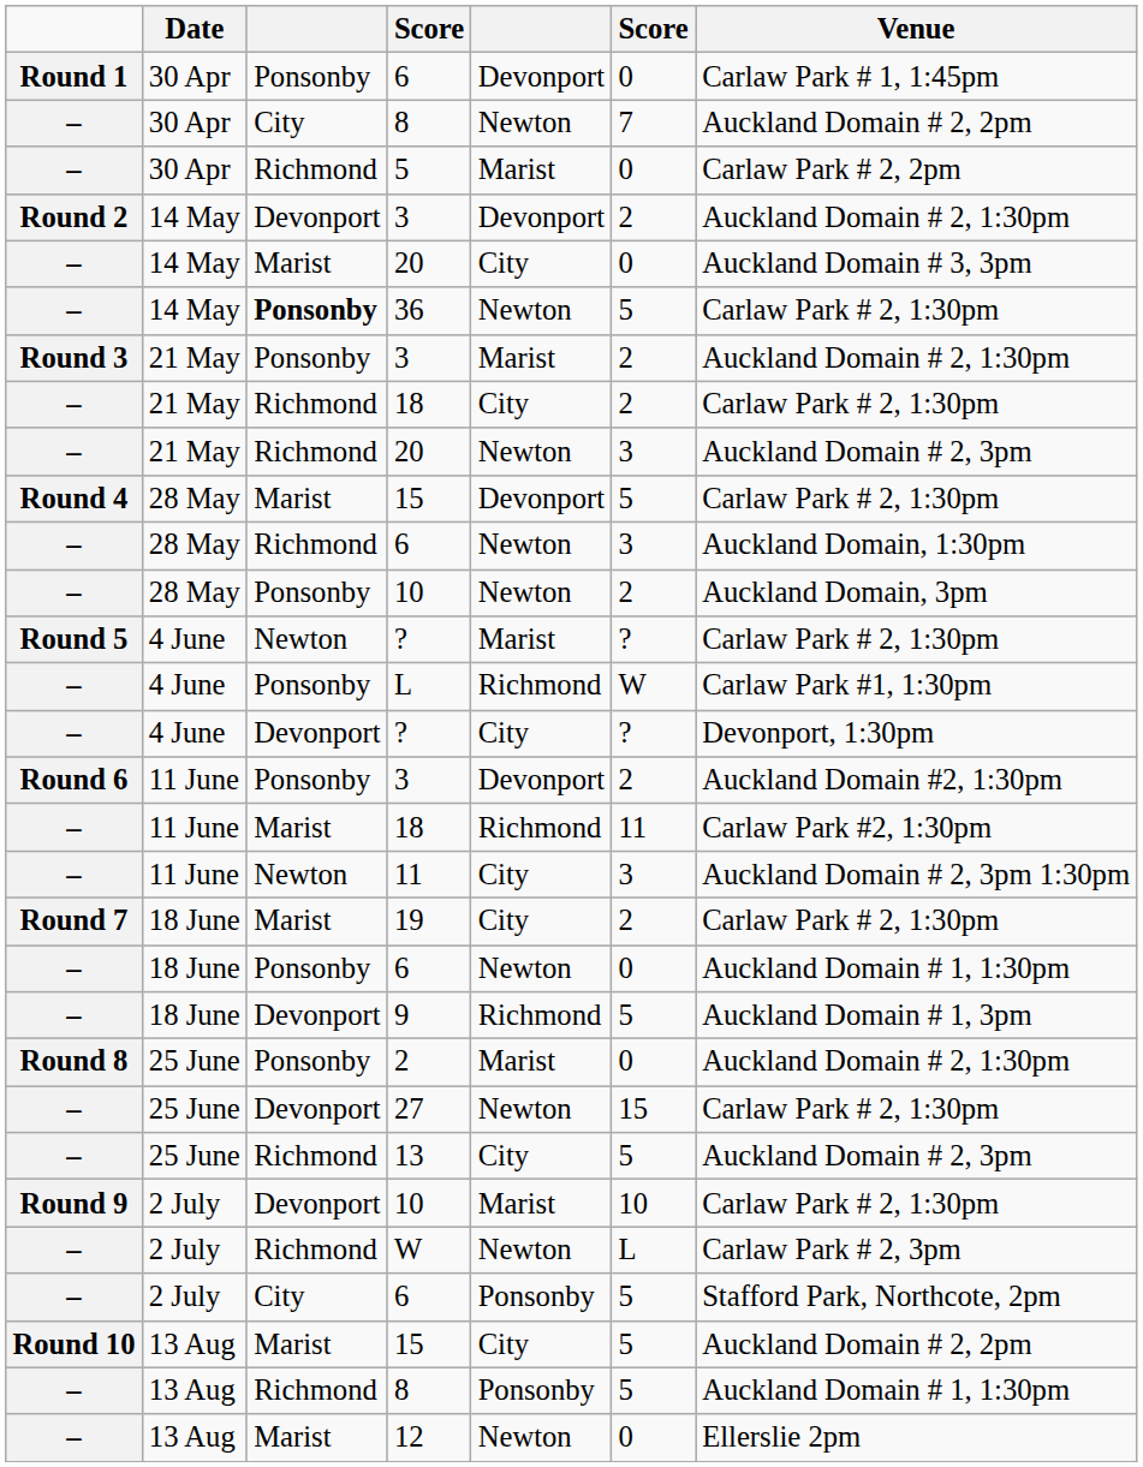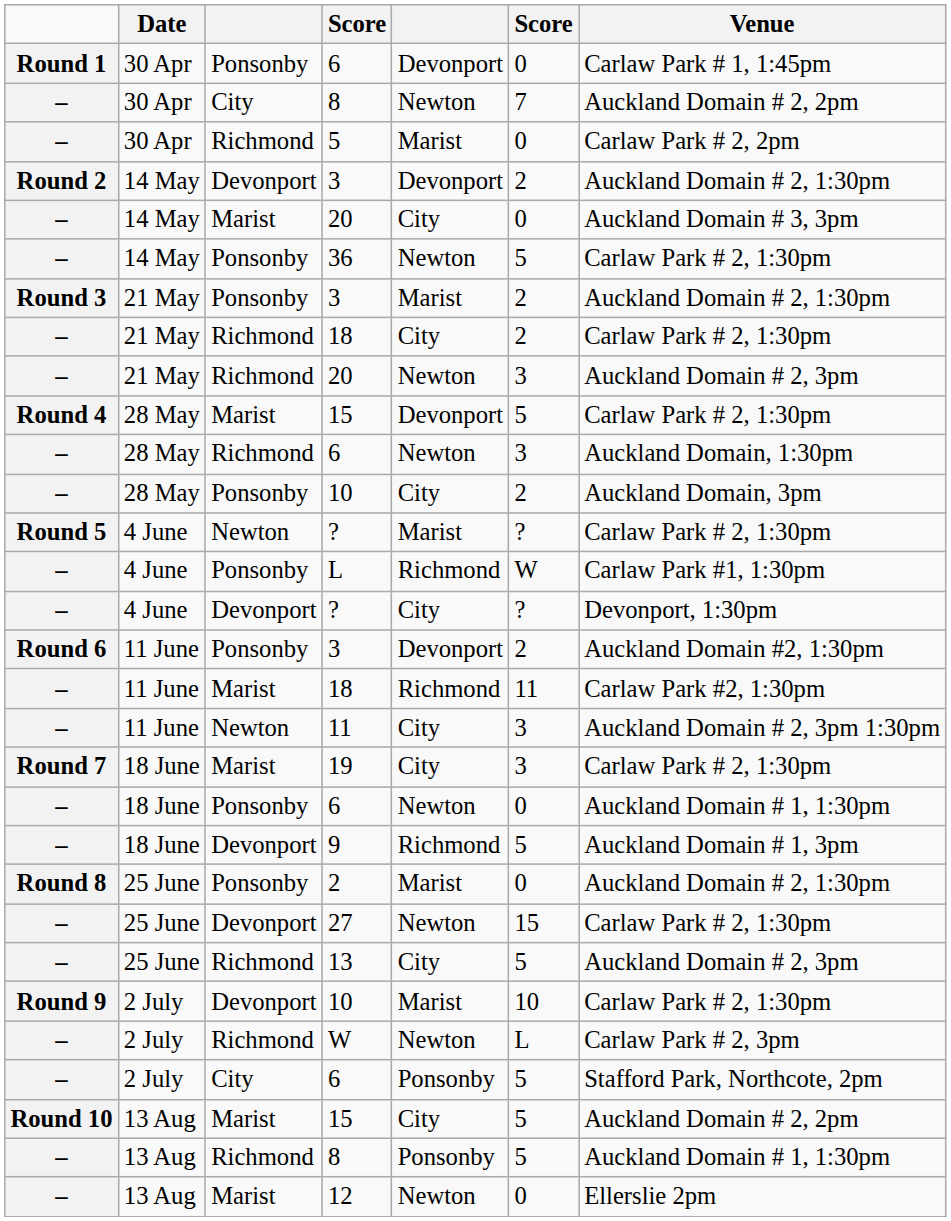36 | column 3: bold -> normal
28 May / 10 | column 5: Newton -> City
19 | column 6: 2 -> 3
